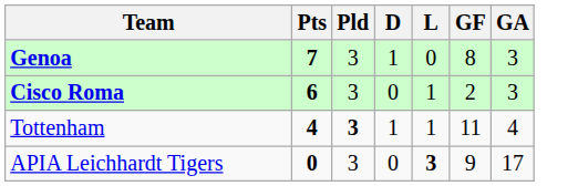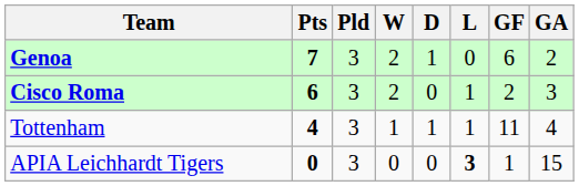+ column: W | 2 | 2 | 1 | 0
Genoa | GF: 8 -> 6
Genoa | GA: 3 -> 2
Tottenham | Pld: bold -> normal
APIA Leichhardt Tigers | GF: 9 -> 1
APIA Leichhardt Tigers | GA: 17 -> 15
